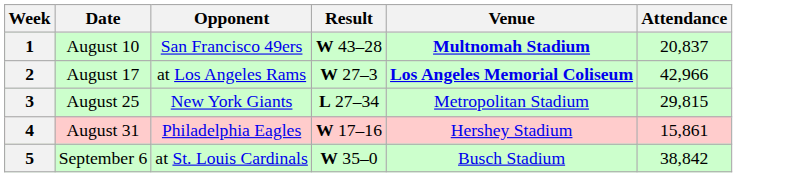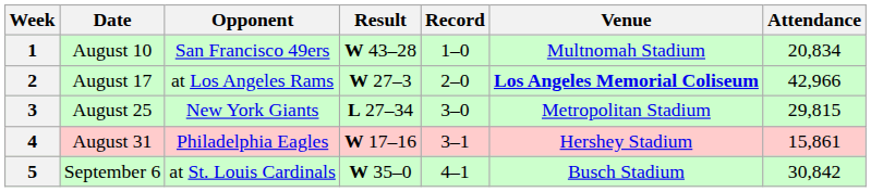+ column: Record | 1–0 | 2–0 | 3–0 | 3–1 | 4–1
1 | Venue: bold -> normal
1 | Attendance: 20,837 -> 20,834
5 | Attendance: 38,842 -> 30,842
